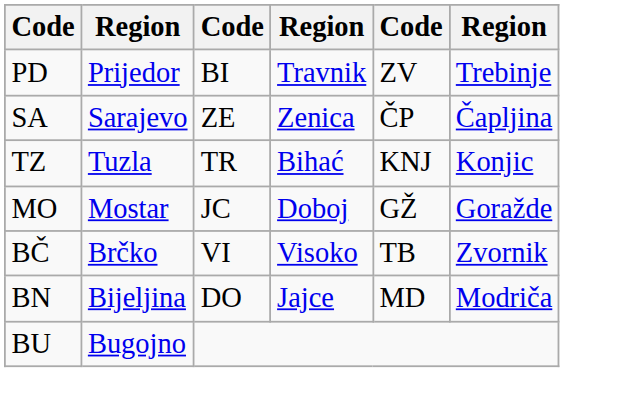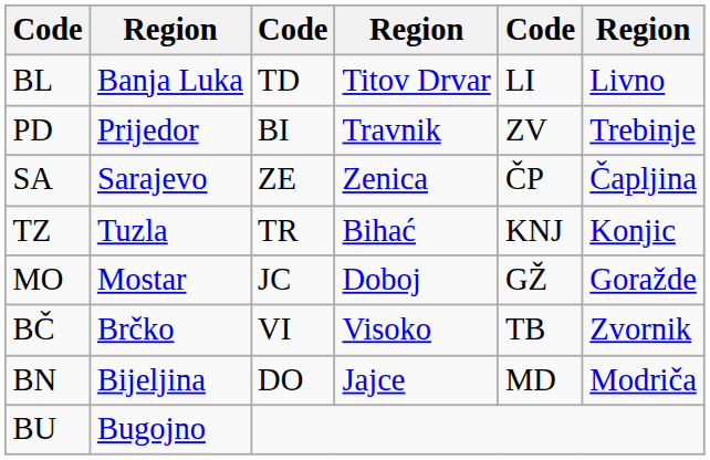+ row: BL | Banja Luka | TD | Titov Drvar | LI | Livno
